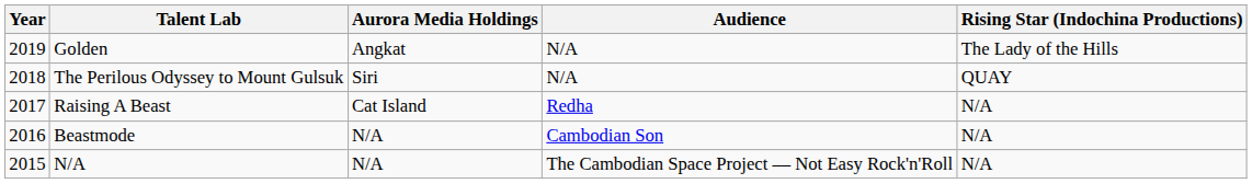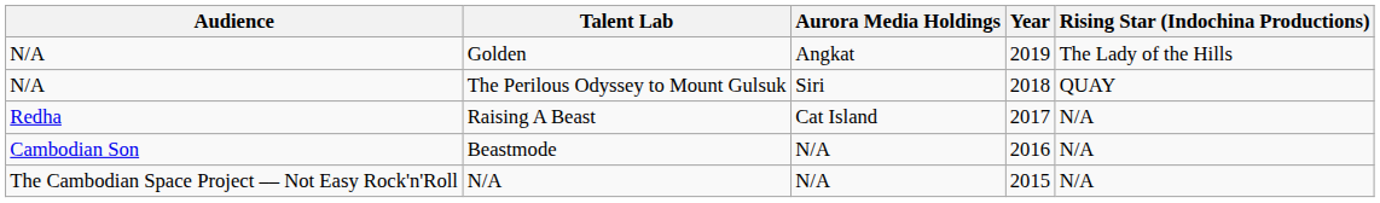columns swapped: Year <-> Audience
